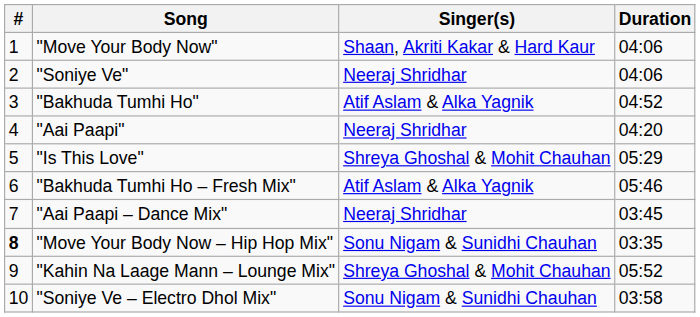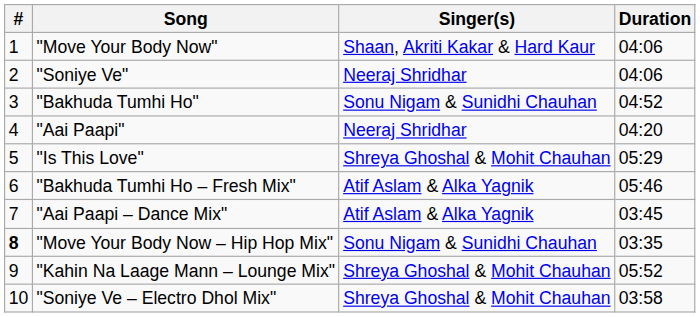"Bakhuda Tumhi Ho" | Singer(s): Atif Aslam & Alka Yagnik -> Sonu Nigam & Sunidhi Chauhan
"Aai Paapi – Dance Mix" | Singer(s): Neeraj Shridhar -> Atif Aslam & Alka Yagnik
"Soniye Ve – Electro Dhol Mix" | Singer(s): Sonu Nigam & Sunidhi Chauhan -> Shreya Ghoshal & Mohit Chauhan
